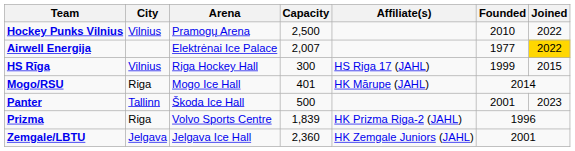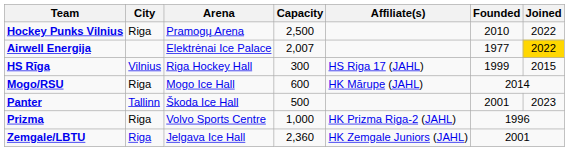Hockey Punks Vilnius | City: Vilnius -> Riga
Mogo/RSU | Capacity: 401 -> 600
Prizma | Capacity: 1,839 -> 1,000
Zemgale/LBTU | City: Jelgava -> Riga
